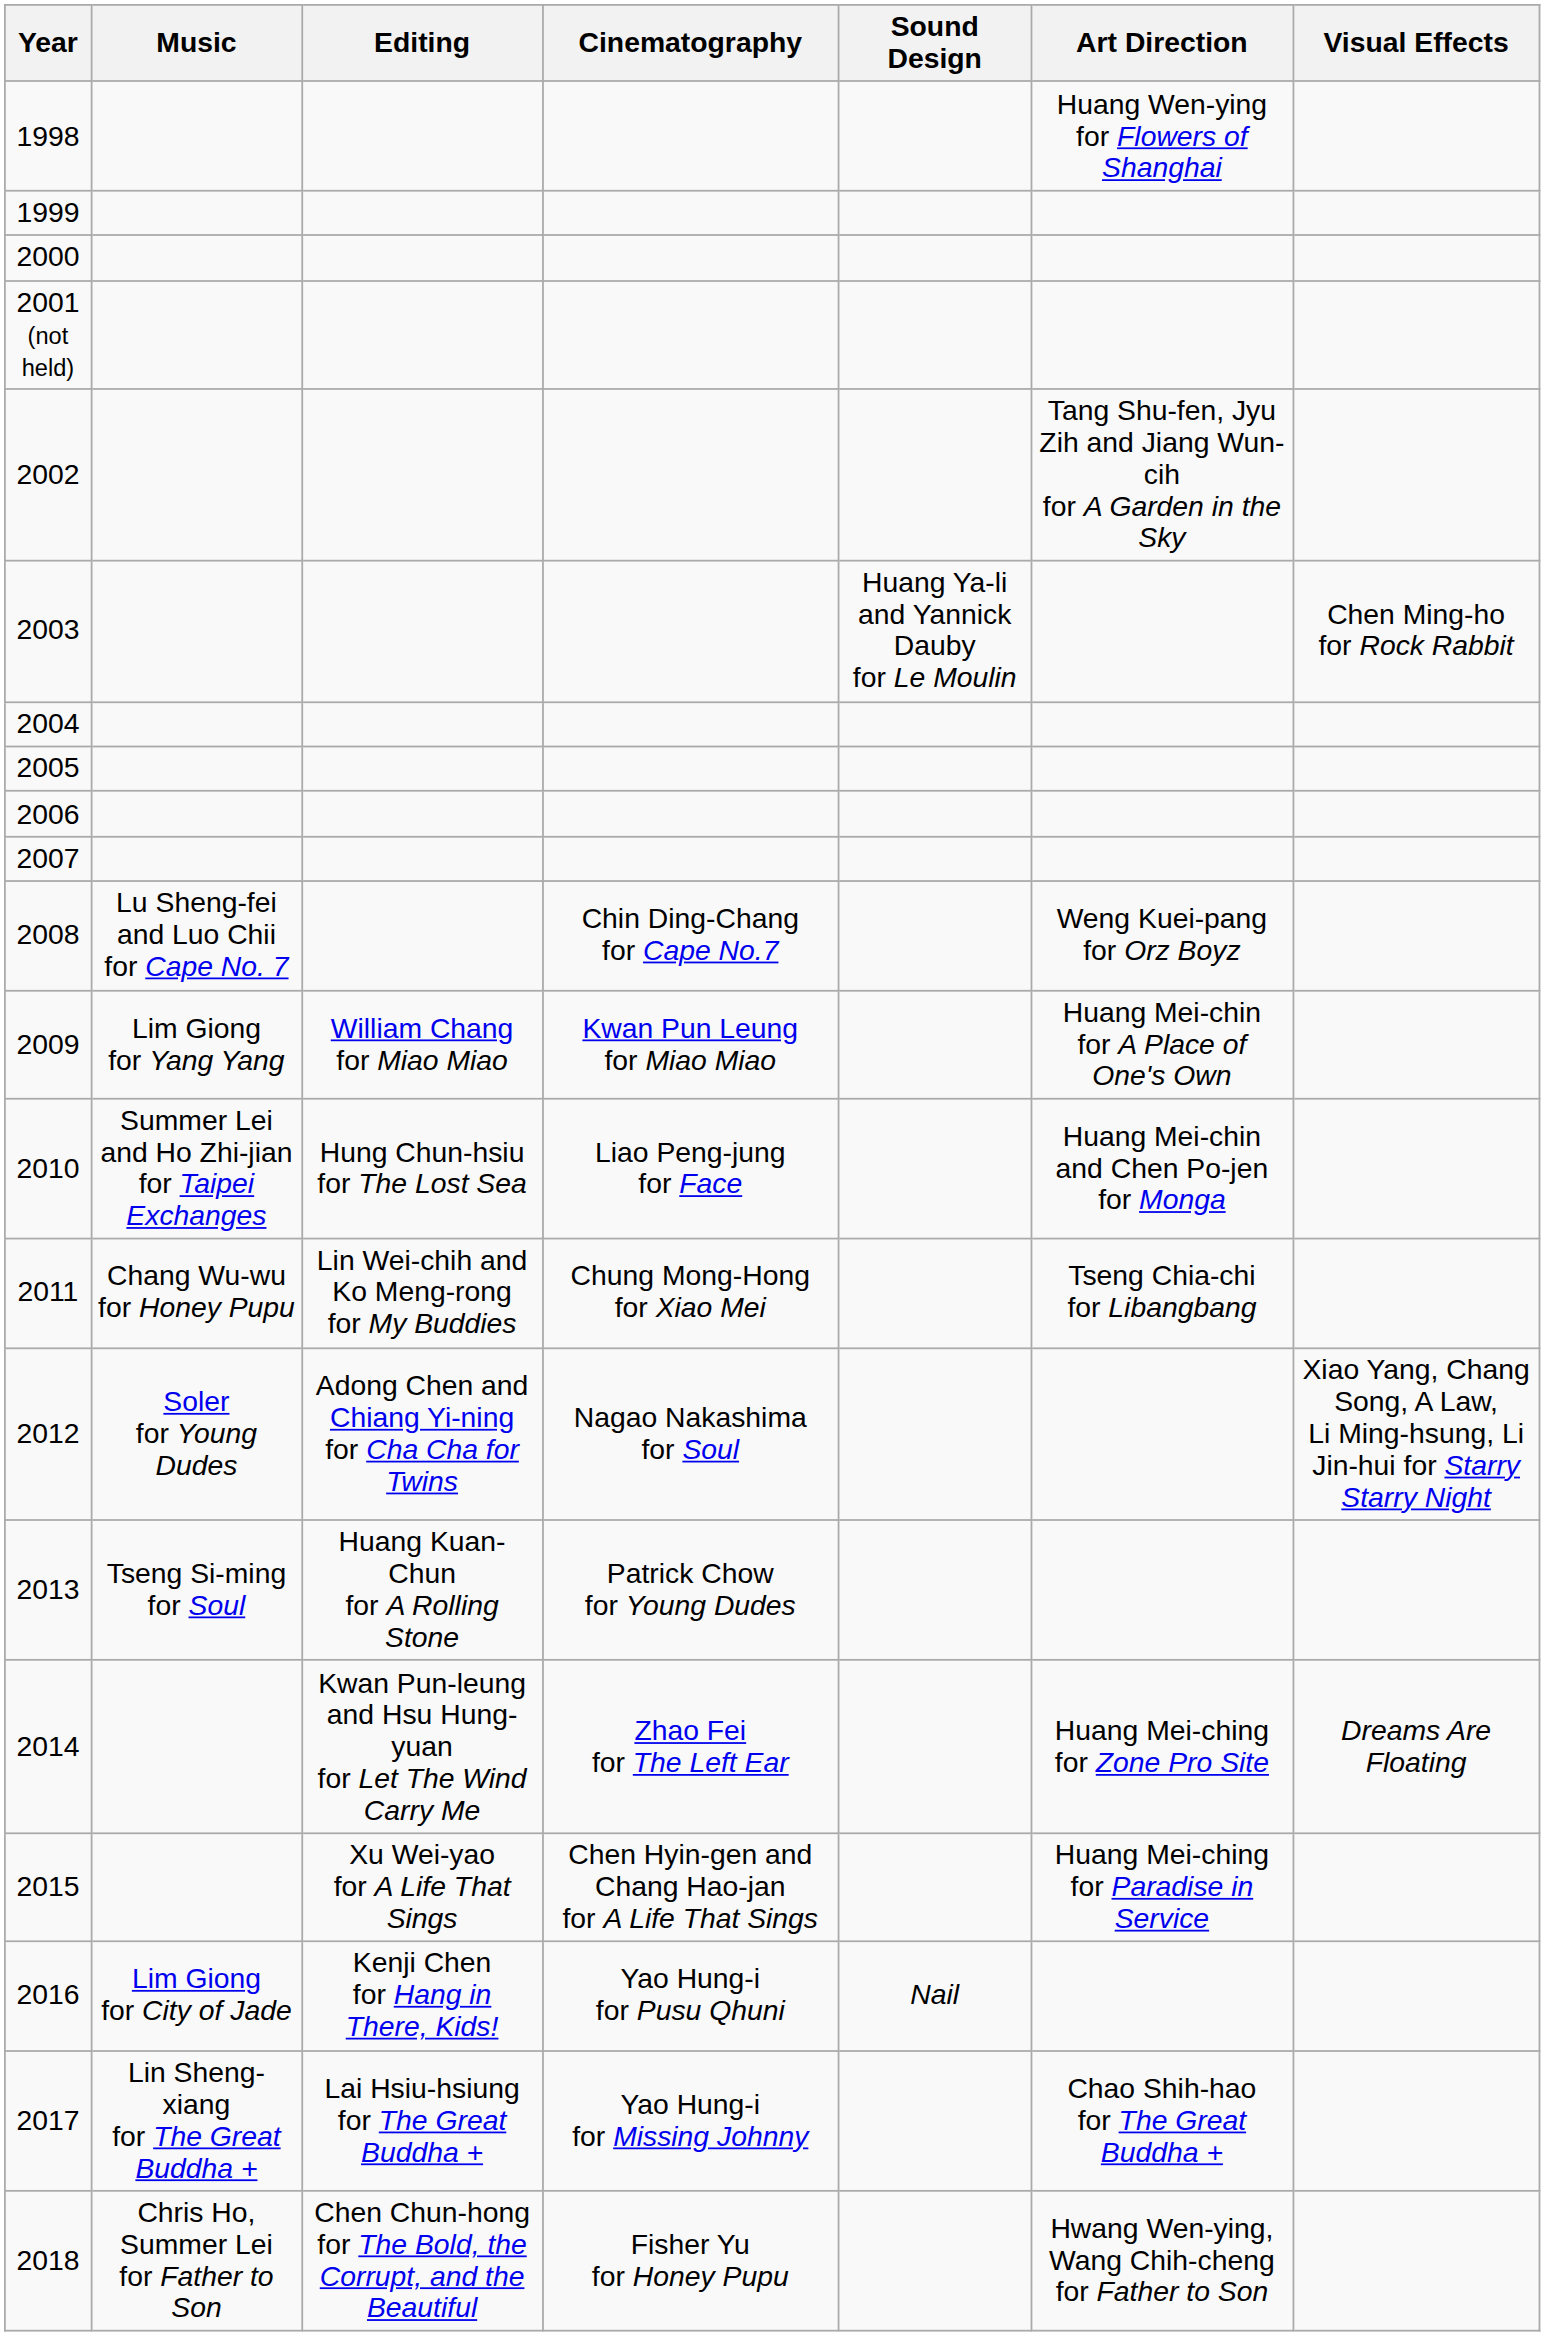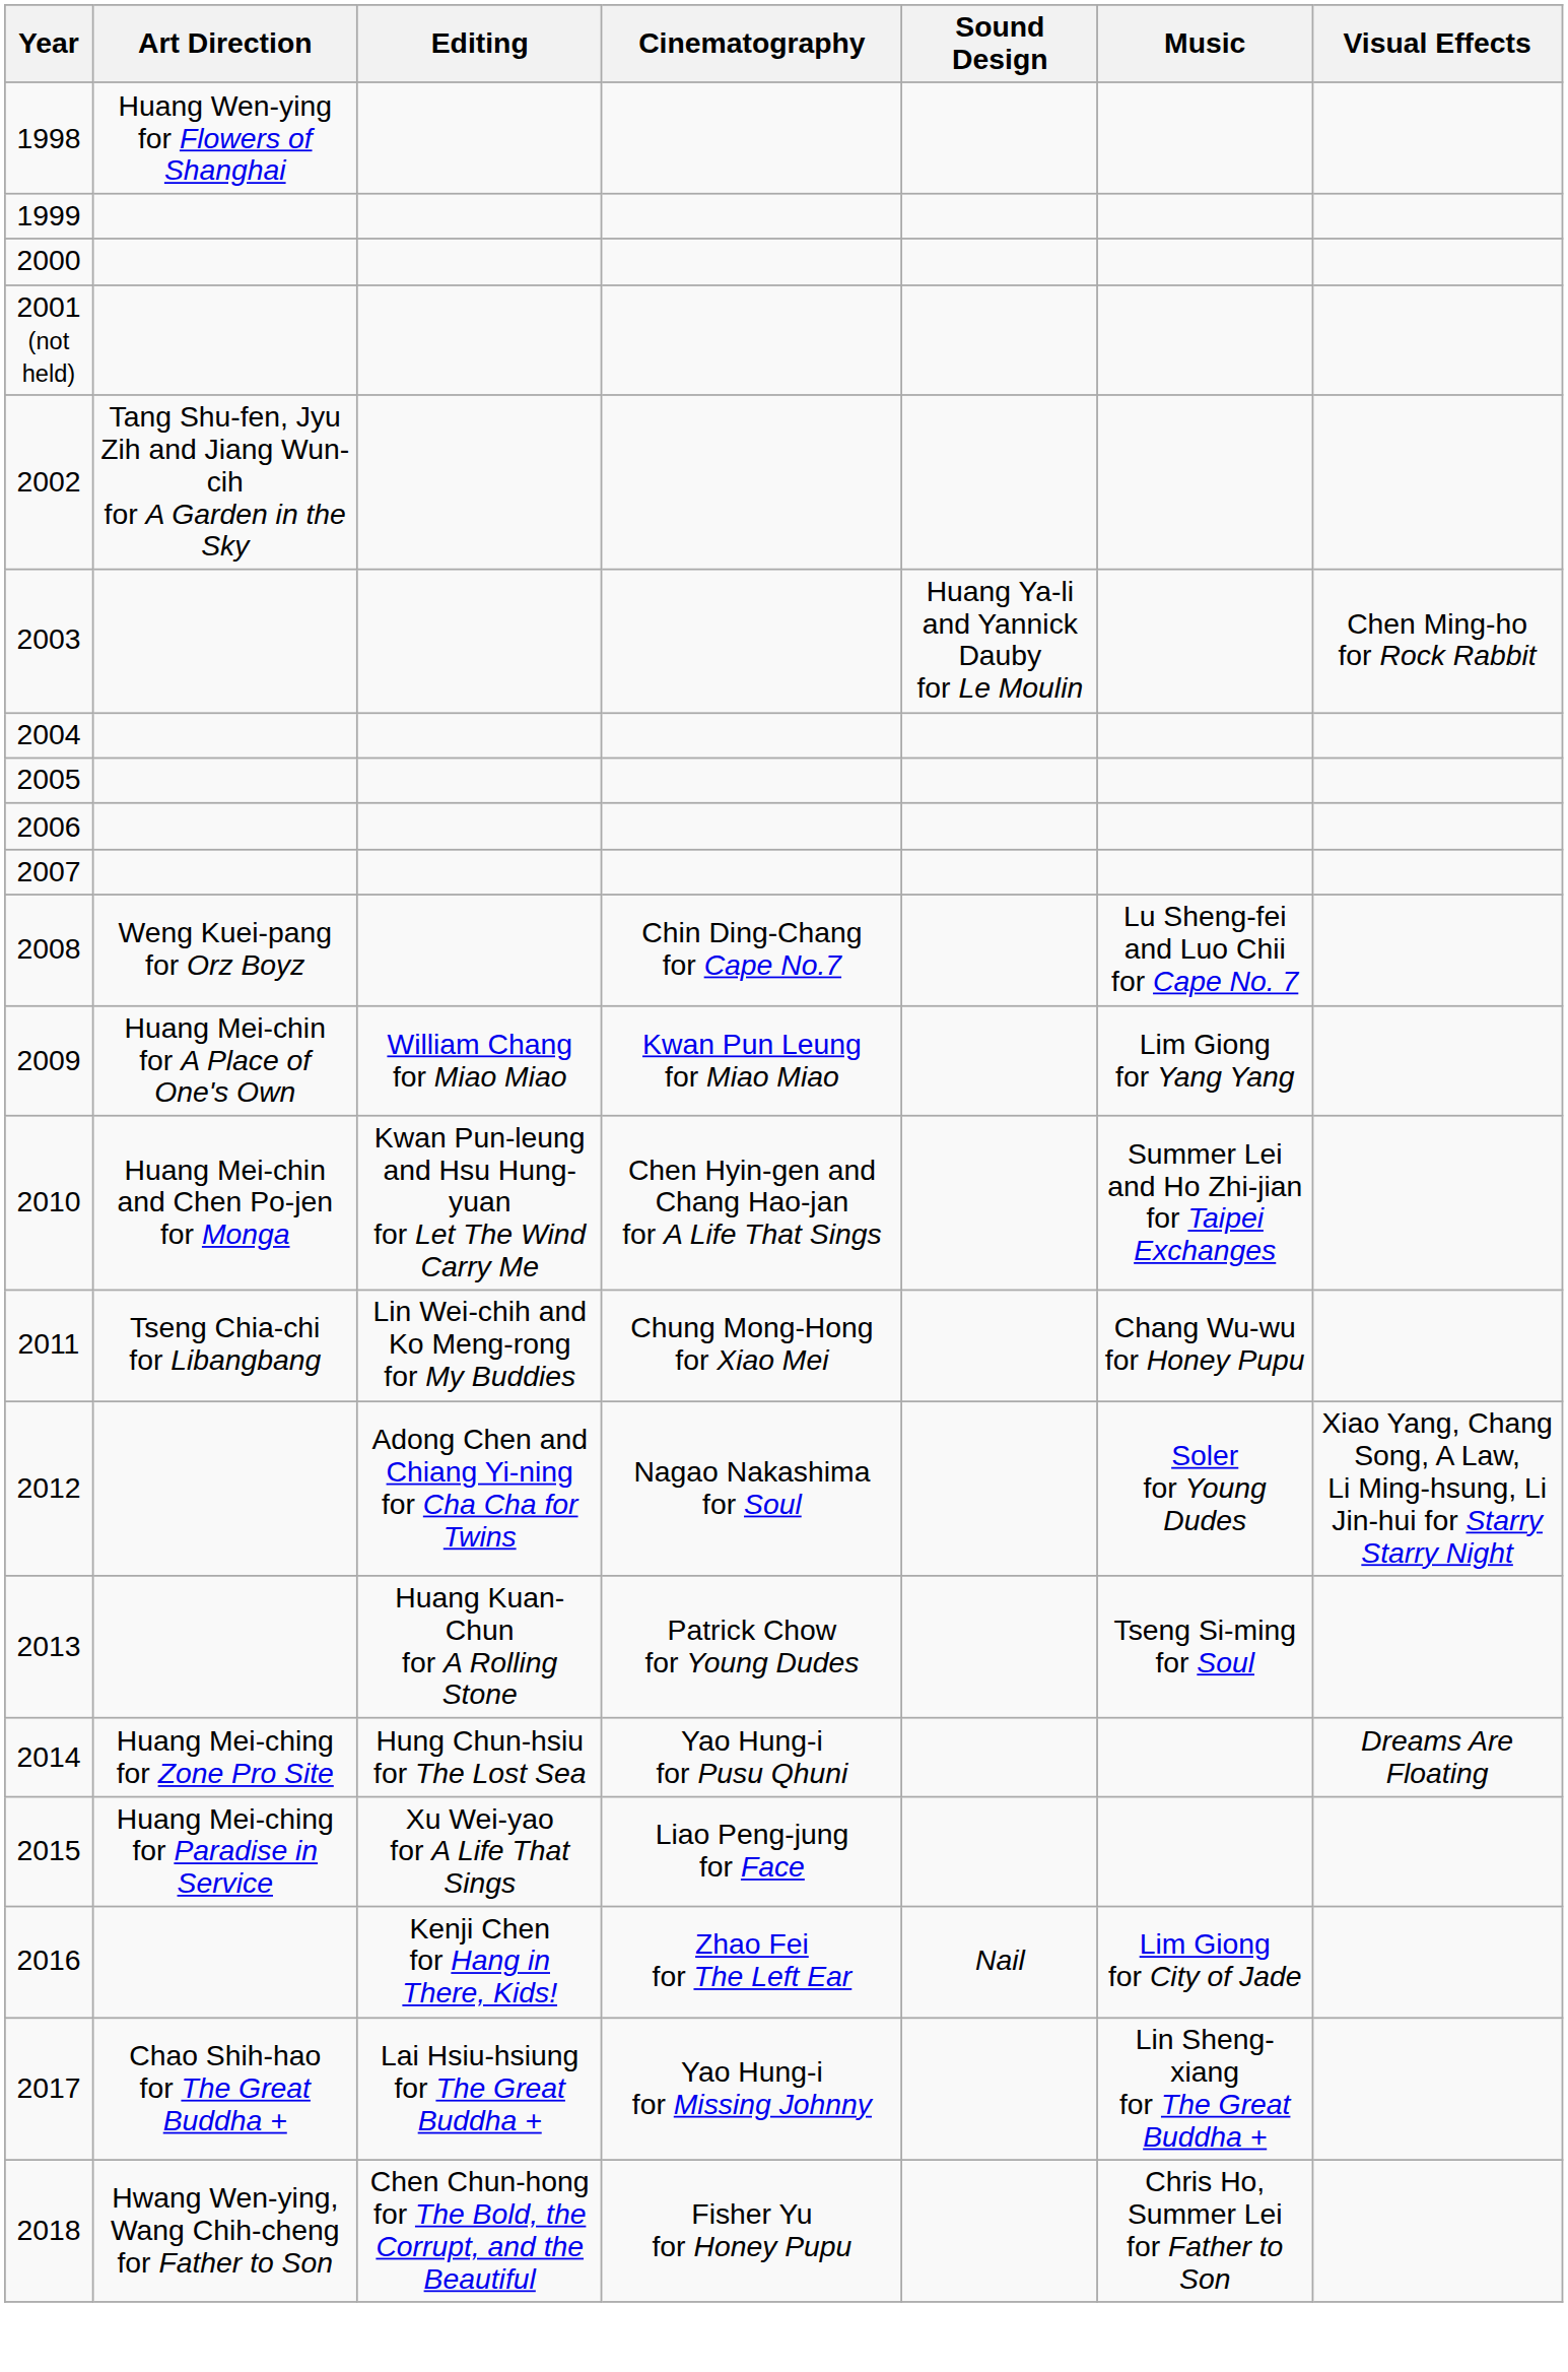columns swapped: Music <-> Art Direction
2010 | Editing: Hung Chun-hsiu for The Lost Sea -> Kwan Pun-leung and Hsu Hung-yuan for Let The Wind Carry Me
2010 | Cinematography: Liao Peng-jung for Face -> Chen Hyin-gen and Chang Hao-jan for A Life That Sings
2014 | Editing: Kwan Pun-leung and Hsu Hung-yuan for Let The Wind Carry Me -> Hung Chun-hsiu for The Lost Sea
2014 | Cinematography: Zhao Fei for The Left Ear -> Yao Hung-i for Pusu Qhuni
2015 | Cinematography: Chen Hyin-gen and Chang Hao-jan for A Life That Sings -> Liao Peng-jung for Face
2016 | Cinematography: Yao Hung-i for Pusu Qhuni -> Zhao Fei for The Left Ear
